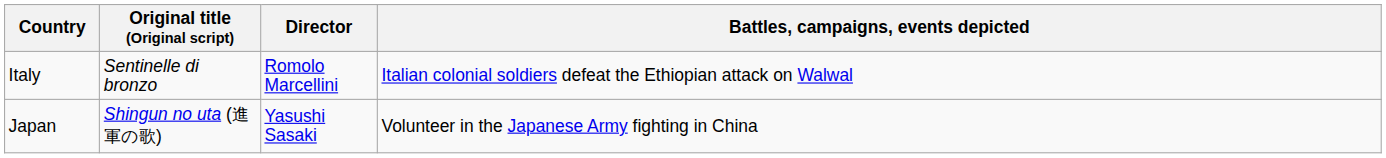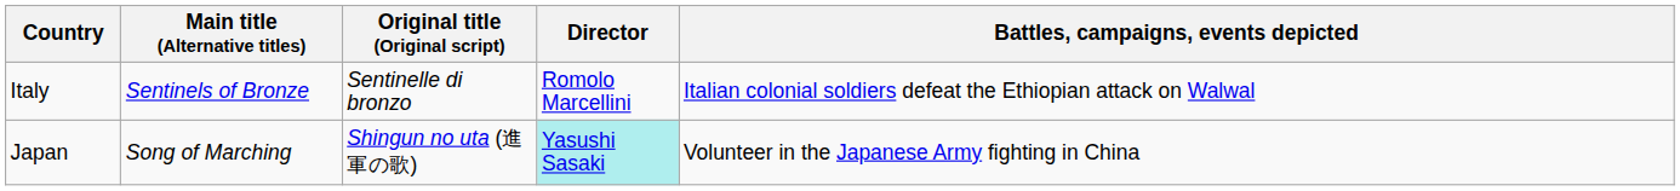+ column: Main title (Alternative titles) | Sentinels of Bronze | Song of Marching
Japan | Director: no background -> paleturquoise background
